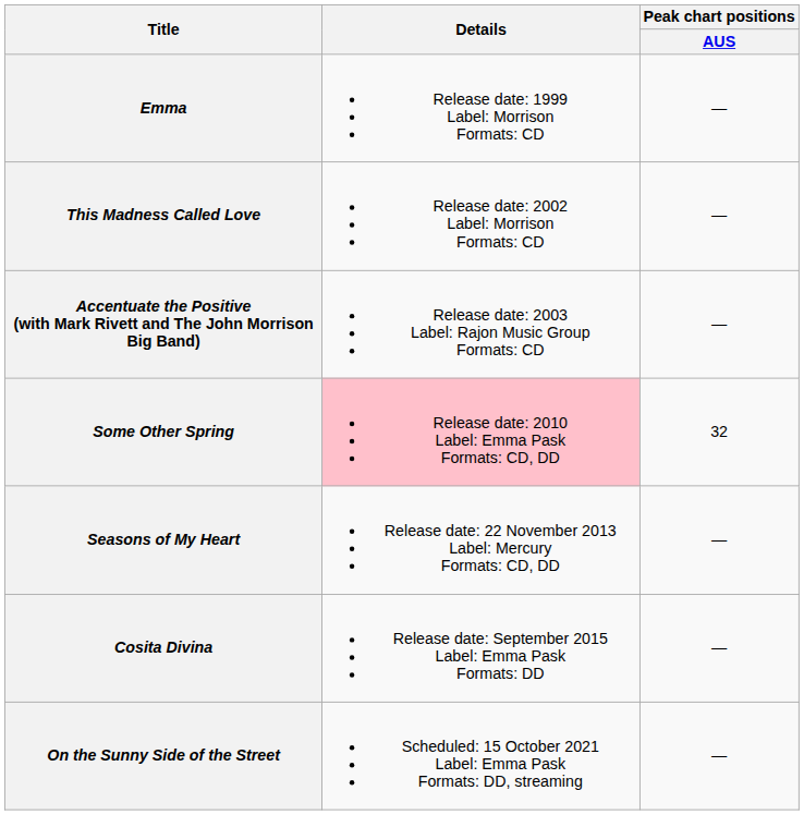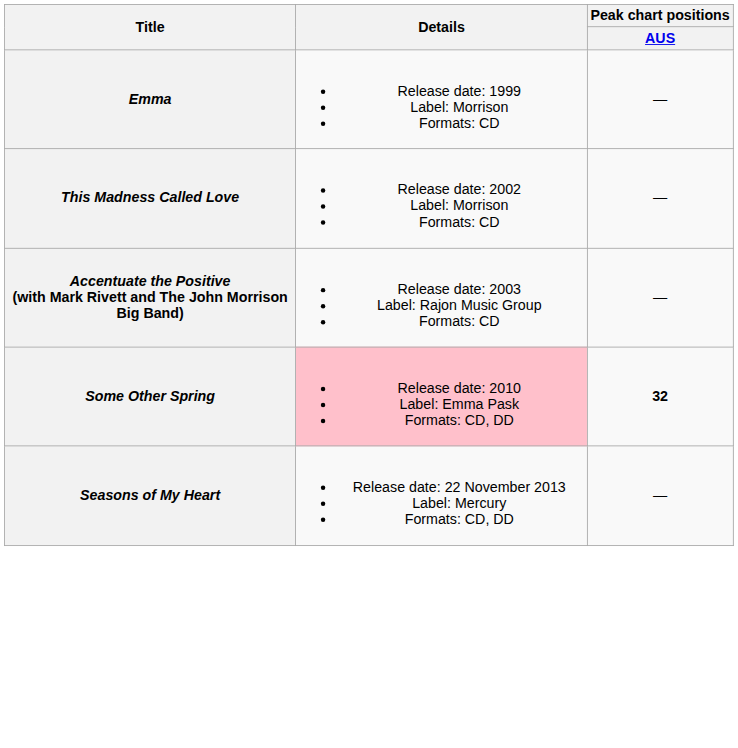Some Other Spring | Peak chart positions / AUS: normal -> bold
- row: Cosita Divina | Release date: September 2015 Label: Emma Pask Formats: DD | —
- row: On the Sunny Side of the Street | Scheduled: 15 October 2021 Label: Emma Pask Formats: DD, streaming | —
